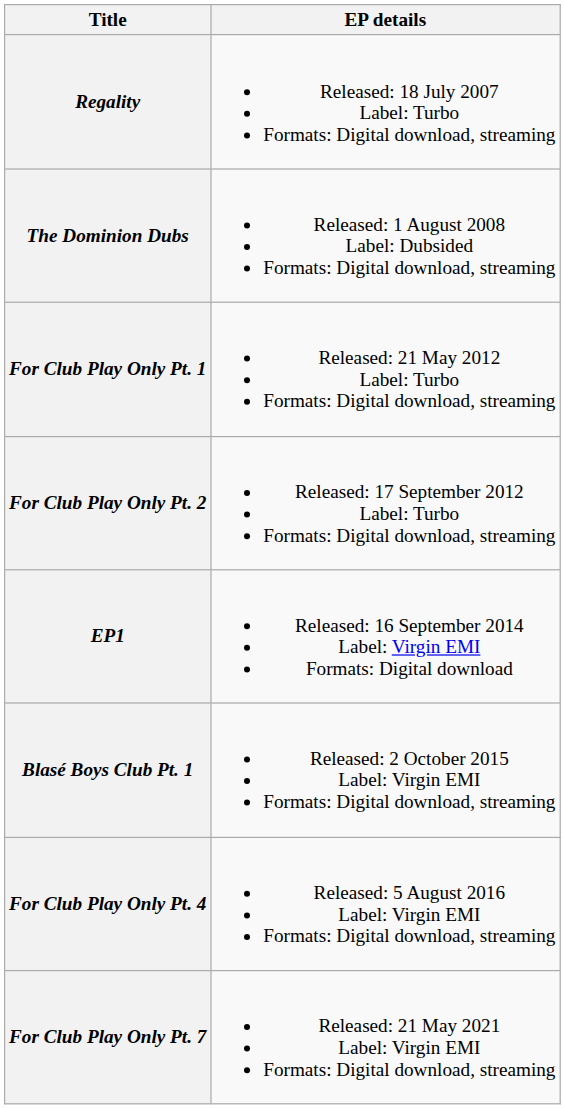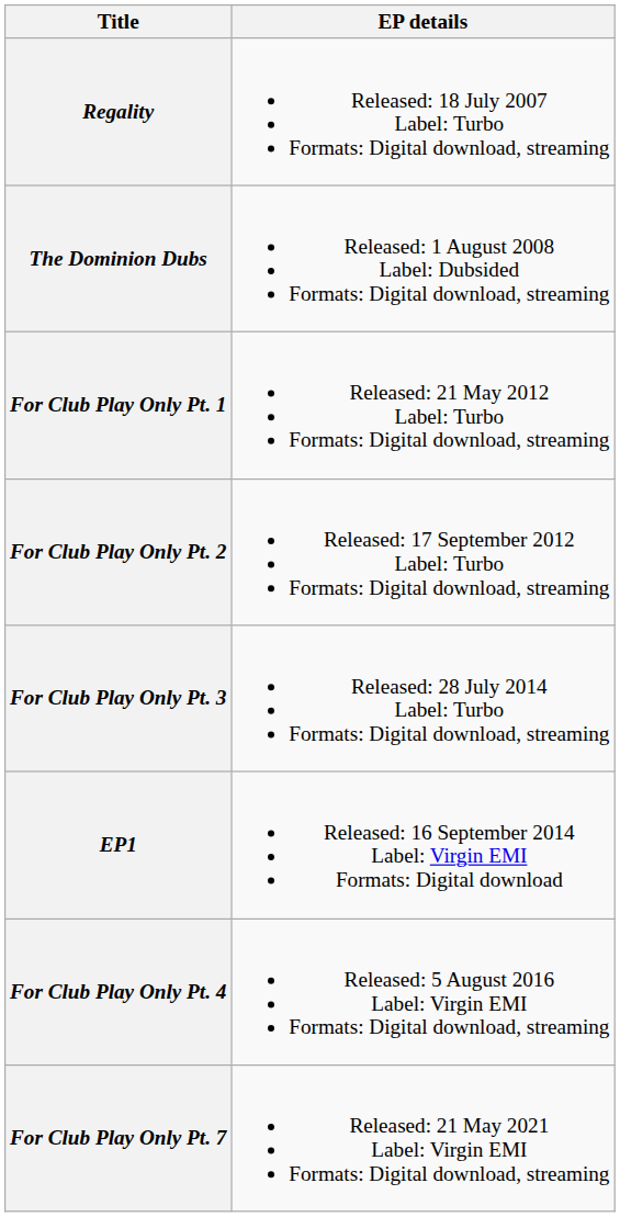+ row: For Club Play Only Pt. 3 | Released: 28 July 2014 Label: Turbo Formats: Digital download, streaming
- row: Blasé Boys Club Pt. 1 | Released: 2 October 2015 Label: Virgin EMI Formats: Digital download, streaming
